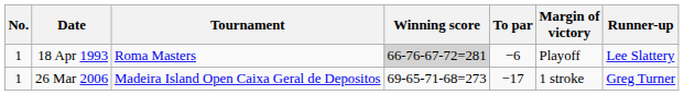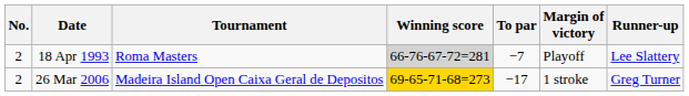18 Apr 1993 | No.: 1 -> 2
18 Apr 1993 | To par: −6 -> −7
26 Mar 2006 | No.: 1 -> 2
26 Mar 2006 | Winning score: no background -> gold background
